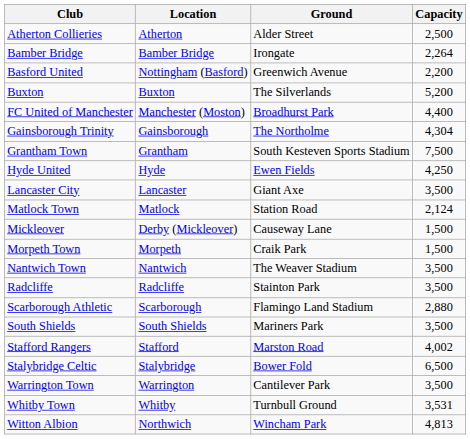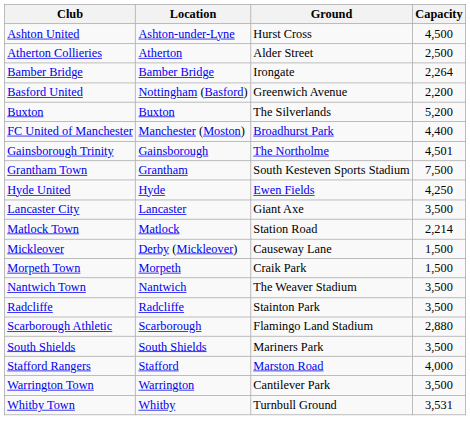+ row: Ashton United | Ashton-under-Lyne | Hurst Cross | 4,500
Gainsborough Trinity | Capacity: 4,304 -> 4,501
Matlock Town | Capacity: 2,124 -> 2,214
Stafford Rangers | Capacity: 4,002 -> 4,000
- row: Stalybridge Celtic | Stalybridge | Bower Fold | 6,500
- row: Witton Albion | Northwich | Wincham Park | 4,813
